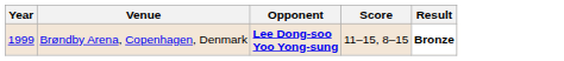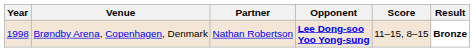+ column: Partner | Nathan Robertson
Brøndby Arena, Copenhagen, Denmark | Year: 1999 -> 1998
